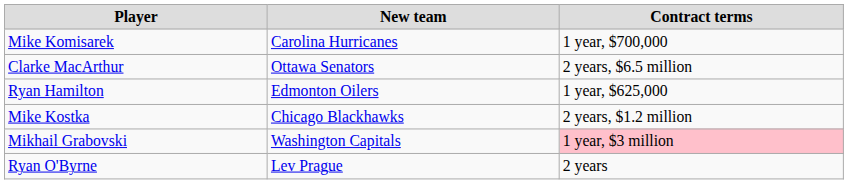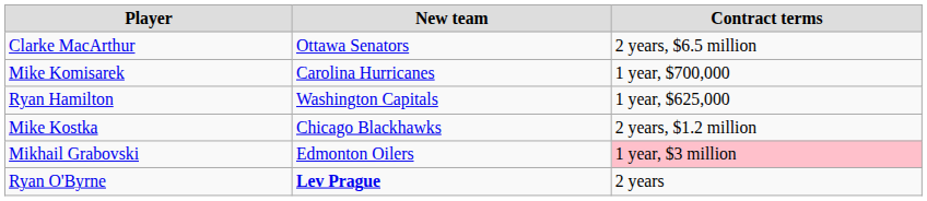rows swapped: Mike Komisarek <-> Clarke MacArthur
Ryan Hamilton | New team: Edmonton Oilers -> Washington Capitals
Mikhail Grabovski | New team: Washington Capitals -> Edmonton Oilers
Ryan O'Byrne | New team: normal -> bold
